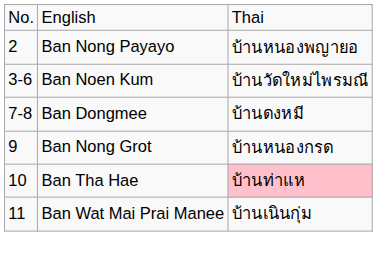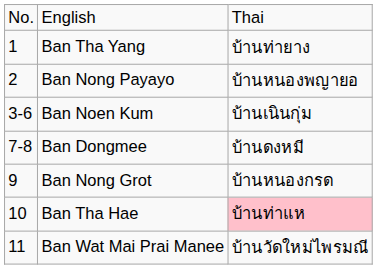+ row: 1 | Ban Tha Yang | บ้านท่ายาง
Ban Noen Kum | column 3: บ้านวัดใหม่ไพรมณี -> บ้านเนินกุ่ม
Ban Wat Mai Prai Manee | column 3: บ้านเนินกุ่ม -> บ้านวัดใหม่ไพรมณี
